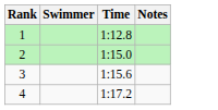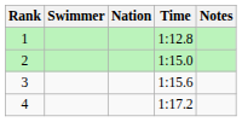+ column: Nation
